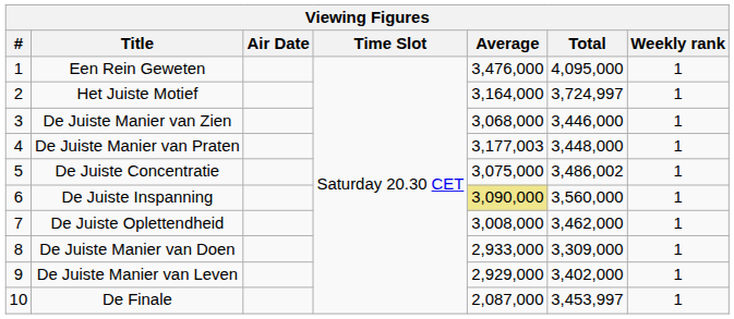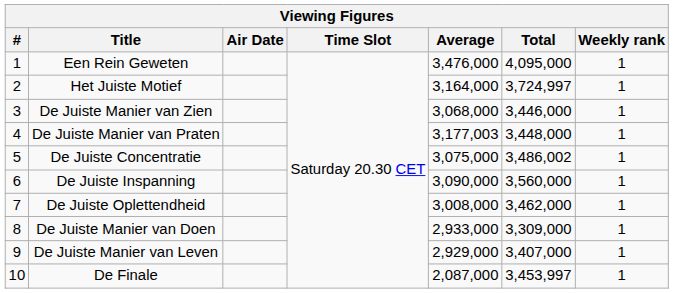De Juiste Inspanning | Average: khaki background -> no background
De Juiste Manier van Leven | Total: 3,402,000 -> 3,407,000
